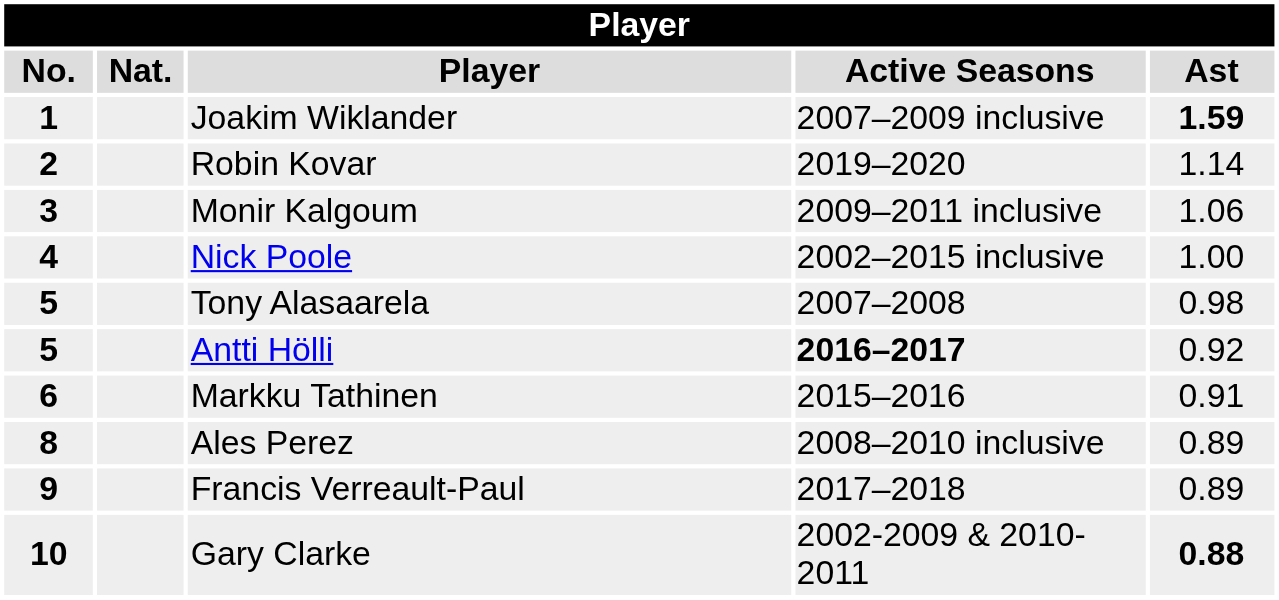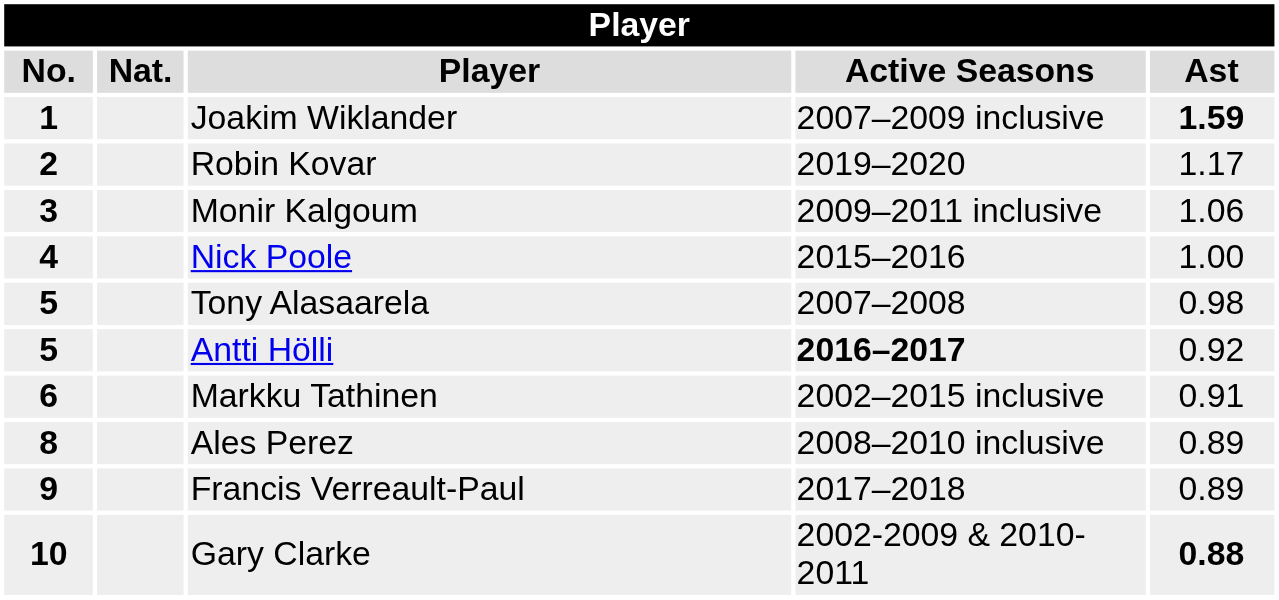Robin Kovar | Ast: 1.14 -> 1.17
Nick Poole | Active Seasons: 2002–2015 inclusive -> 2015–2016
Markku Tathinen | Active Seasons: 2015–2016 -> 2002–2015 inclusive
